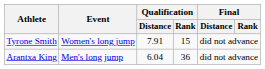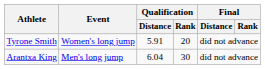Tyrone Smith | Qualification / Distance: 7.91 -> 5.91
Tyrone Smith | Qualification / Rank: 15 -> 20
Arantxa King | Qualification / Rank: 36 -> 30
